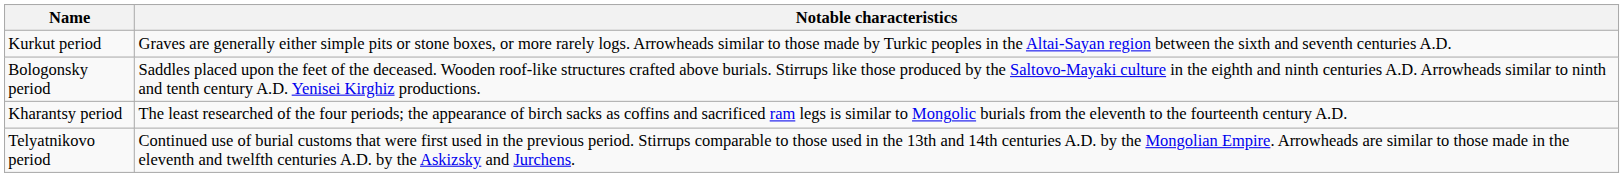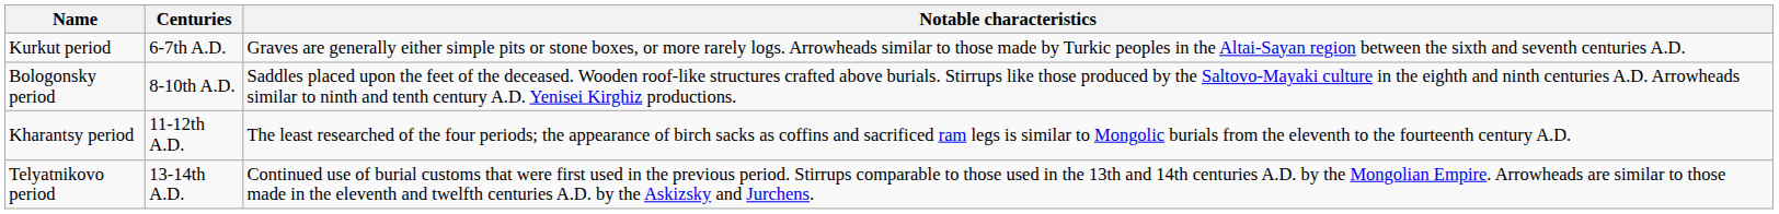+ column: Centuries | 6-7th A.D. | 8-10th A.D. | 11-12th A.D. | 13-14th A.D.
